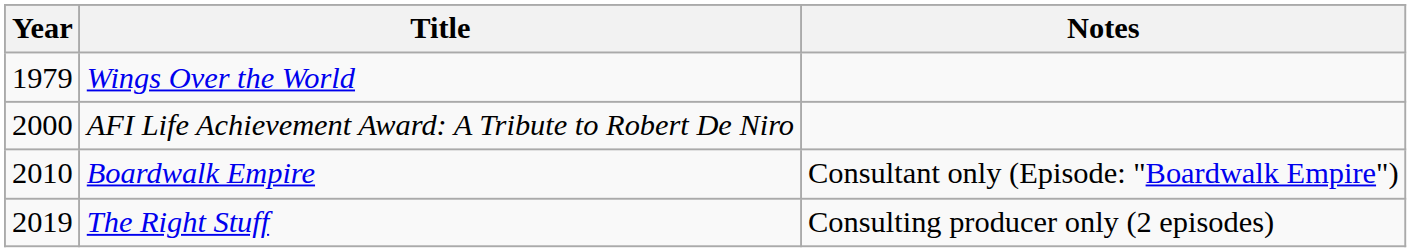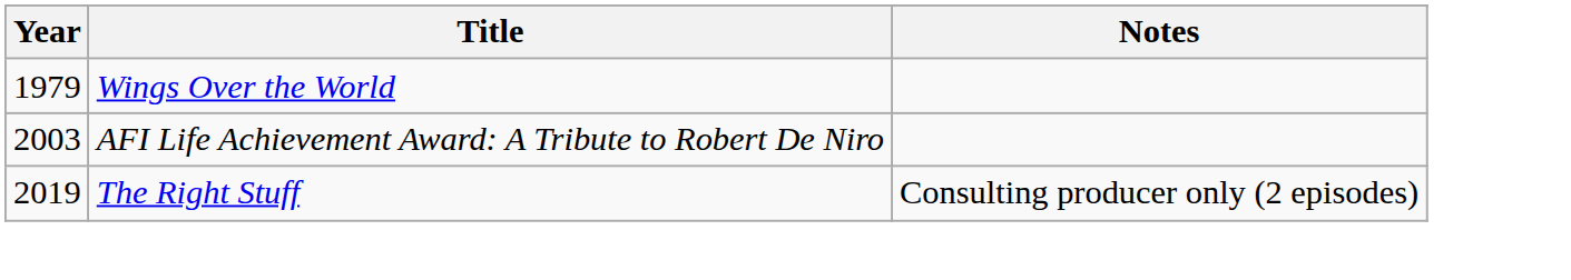AFI Life Achievement Award: A Tribute to Robert De Niro | Year: 2000 -> 2003
- row: 2010 | Boardwalk Empire | Consultant only (Episode: "Boardwalk Empire")
